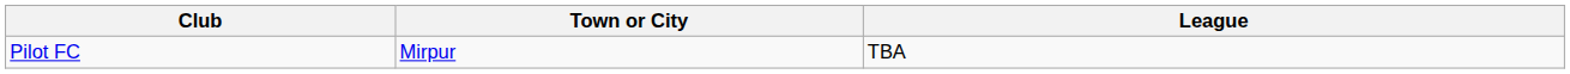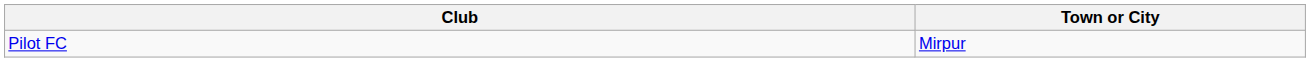- column: League | TBA
